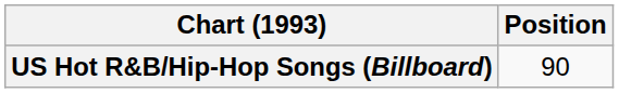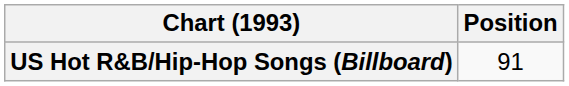US Hot R&B/Hip-Hop Songs (Billboard) | Position: 90 -> 91
